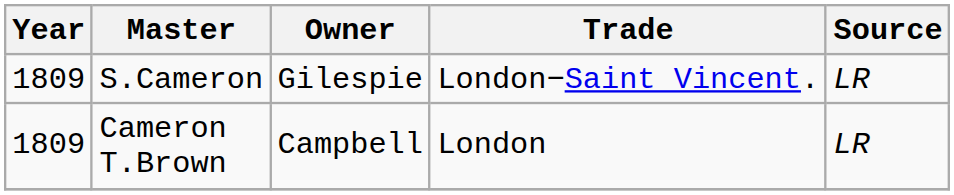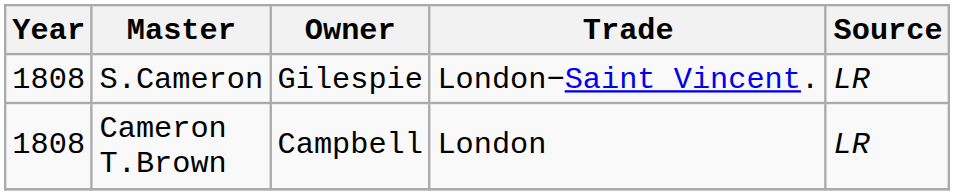S.Cameron | Year: 1809 -> 1808
Cameron T.Brown | Year: 1809 -> 1808
